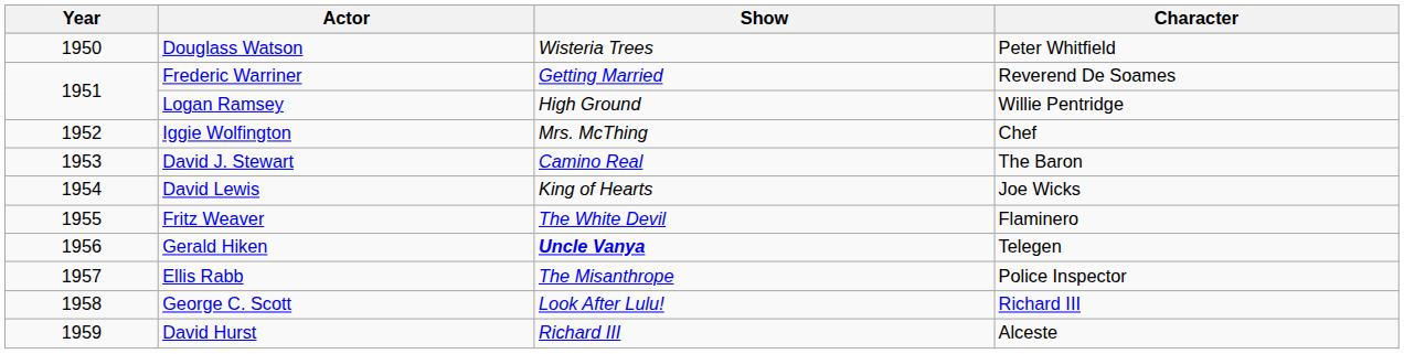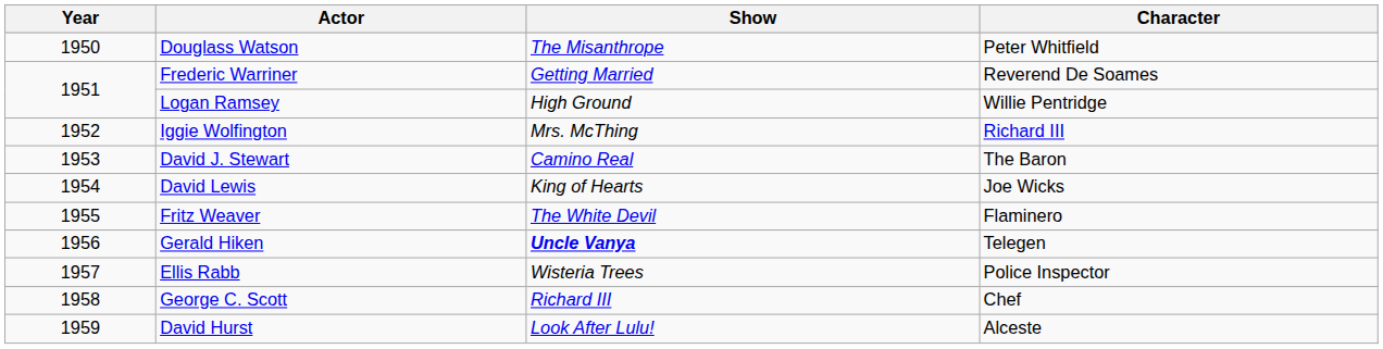Douglass Watson | Show: Wisteria Trees -> The Misanthrope
Iggie Wolfington | Character: Chef -> Richard III
Ellis Rabb | Show: The Misanthrope -> Wisteria Trees
George C. Scott | Show: Look After Lulu! -> Richard III
George C. Scott | Character: Richard III -> Chef
David Hurst | Show: Richard III -> Look After Lulu!
